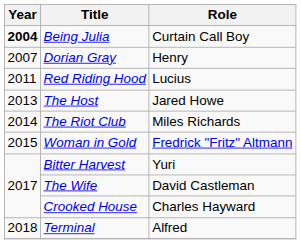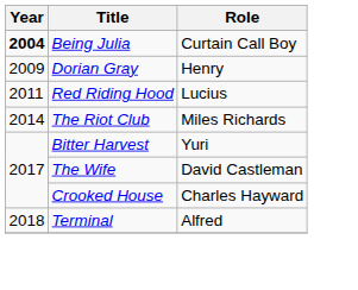Dorian Gray | Year: 2007 -> 2009
- row: 2013 | The Host | Jared Howe
- row: 2015 | Woman in Gold | Fredrick "Fritz" Altmann
